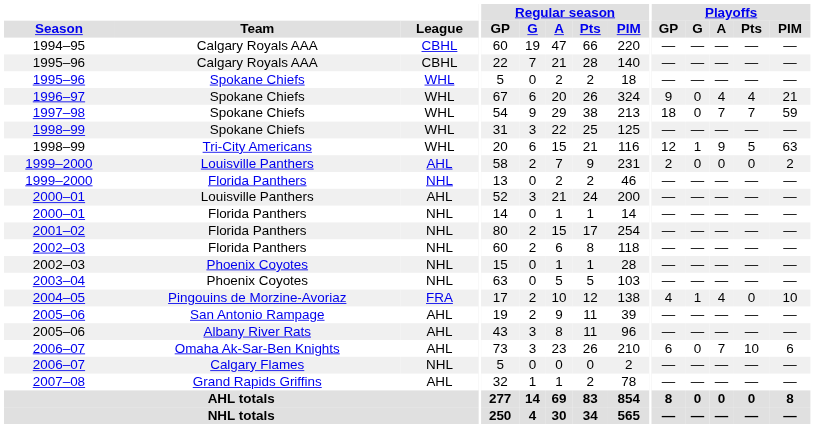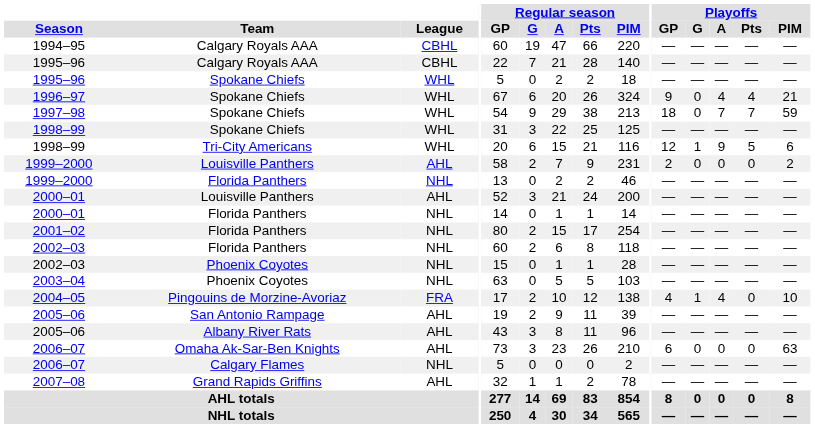1998–99 / Tri-City Americans | Playoffs / PIM: 63 -> 6
2006–07 / Omaha Ak-Sar-Ben Knights | Playoffs / A: 7 -> 0
2006–07 / Omaha Ak-Sar-Ben Knights | Playoffs / Pts: 10 -> 0
2006–07 / Omaha Ak-Sar-Ben Knights | Playoffs / PIM: 6 -> 63
